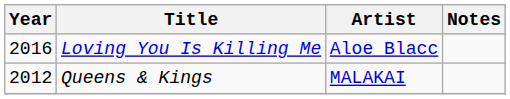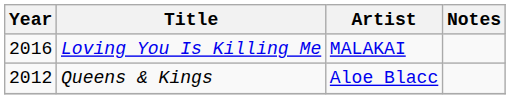Loving You Is Killing Me | Artist: Aloe Blacc -> MALAKAI
Queens & Kings | Artist: MALAKAI -> Aloe Blacc
